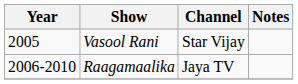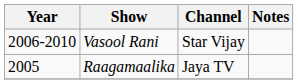Vasool Rani | Year: 2005 -> 2006-2010
Raagamaalika | Year: 2006-2010 -> 2005
